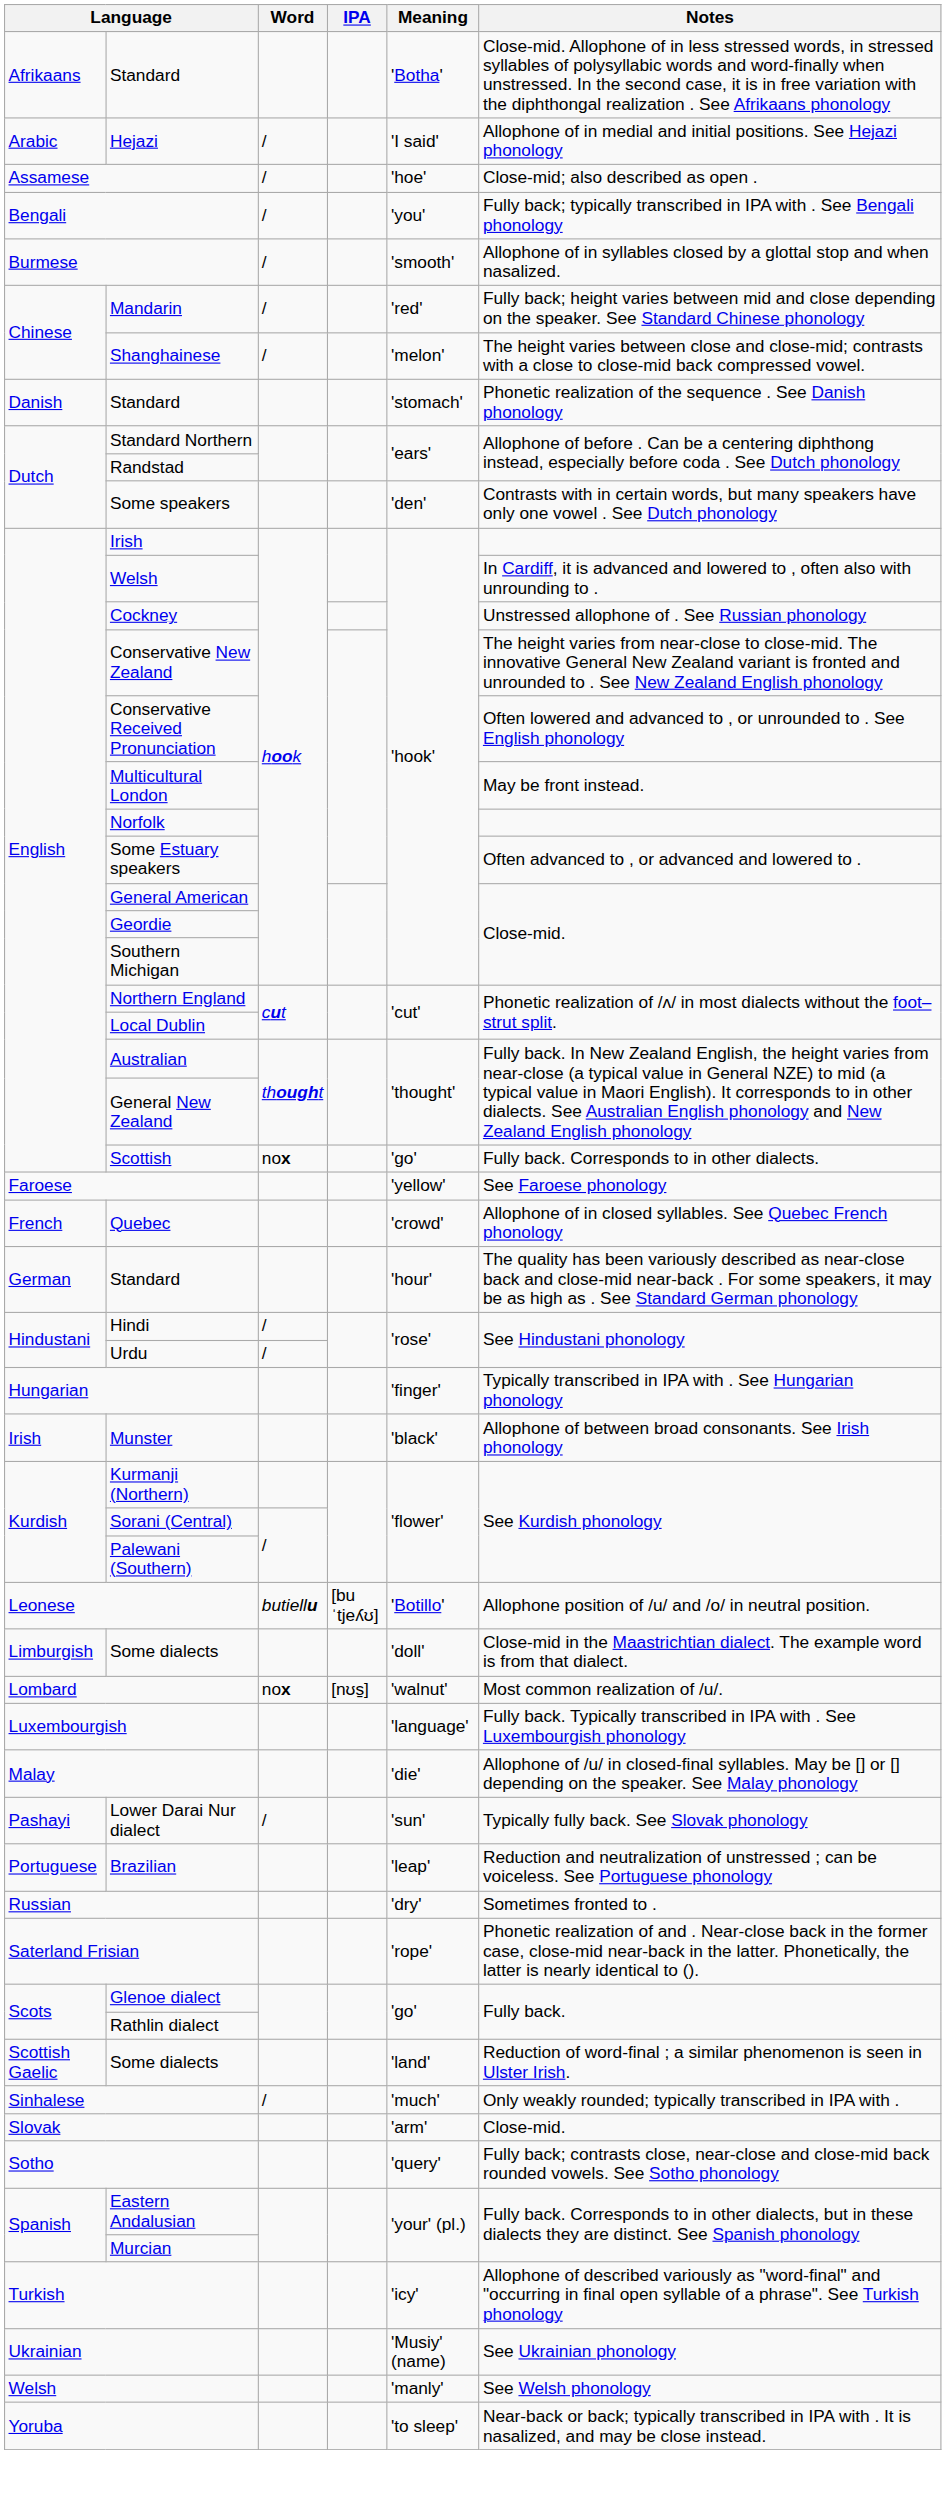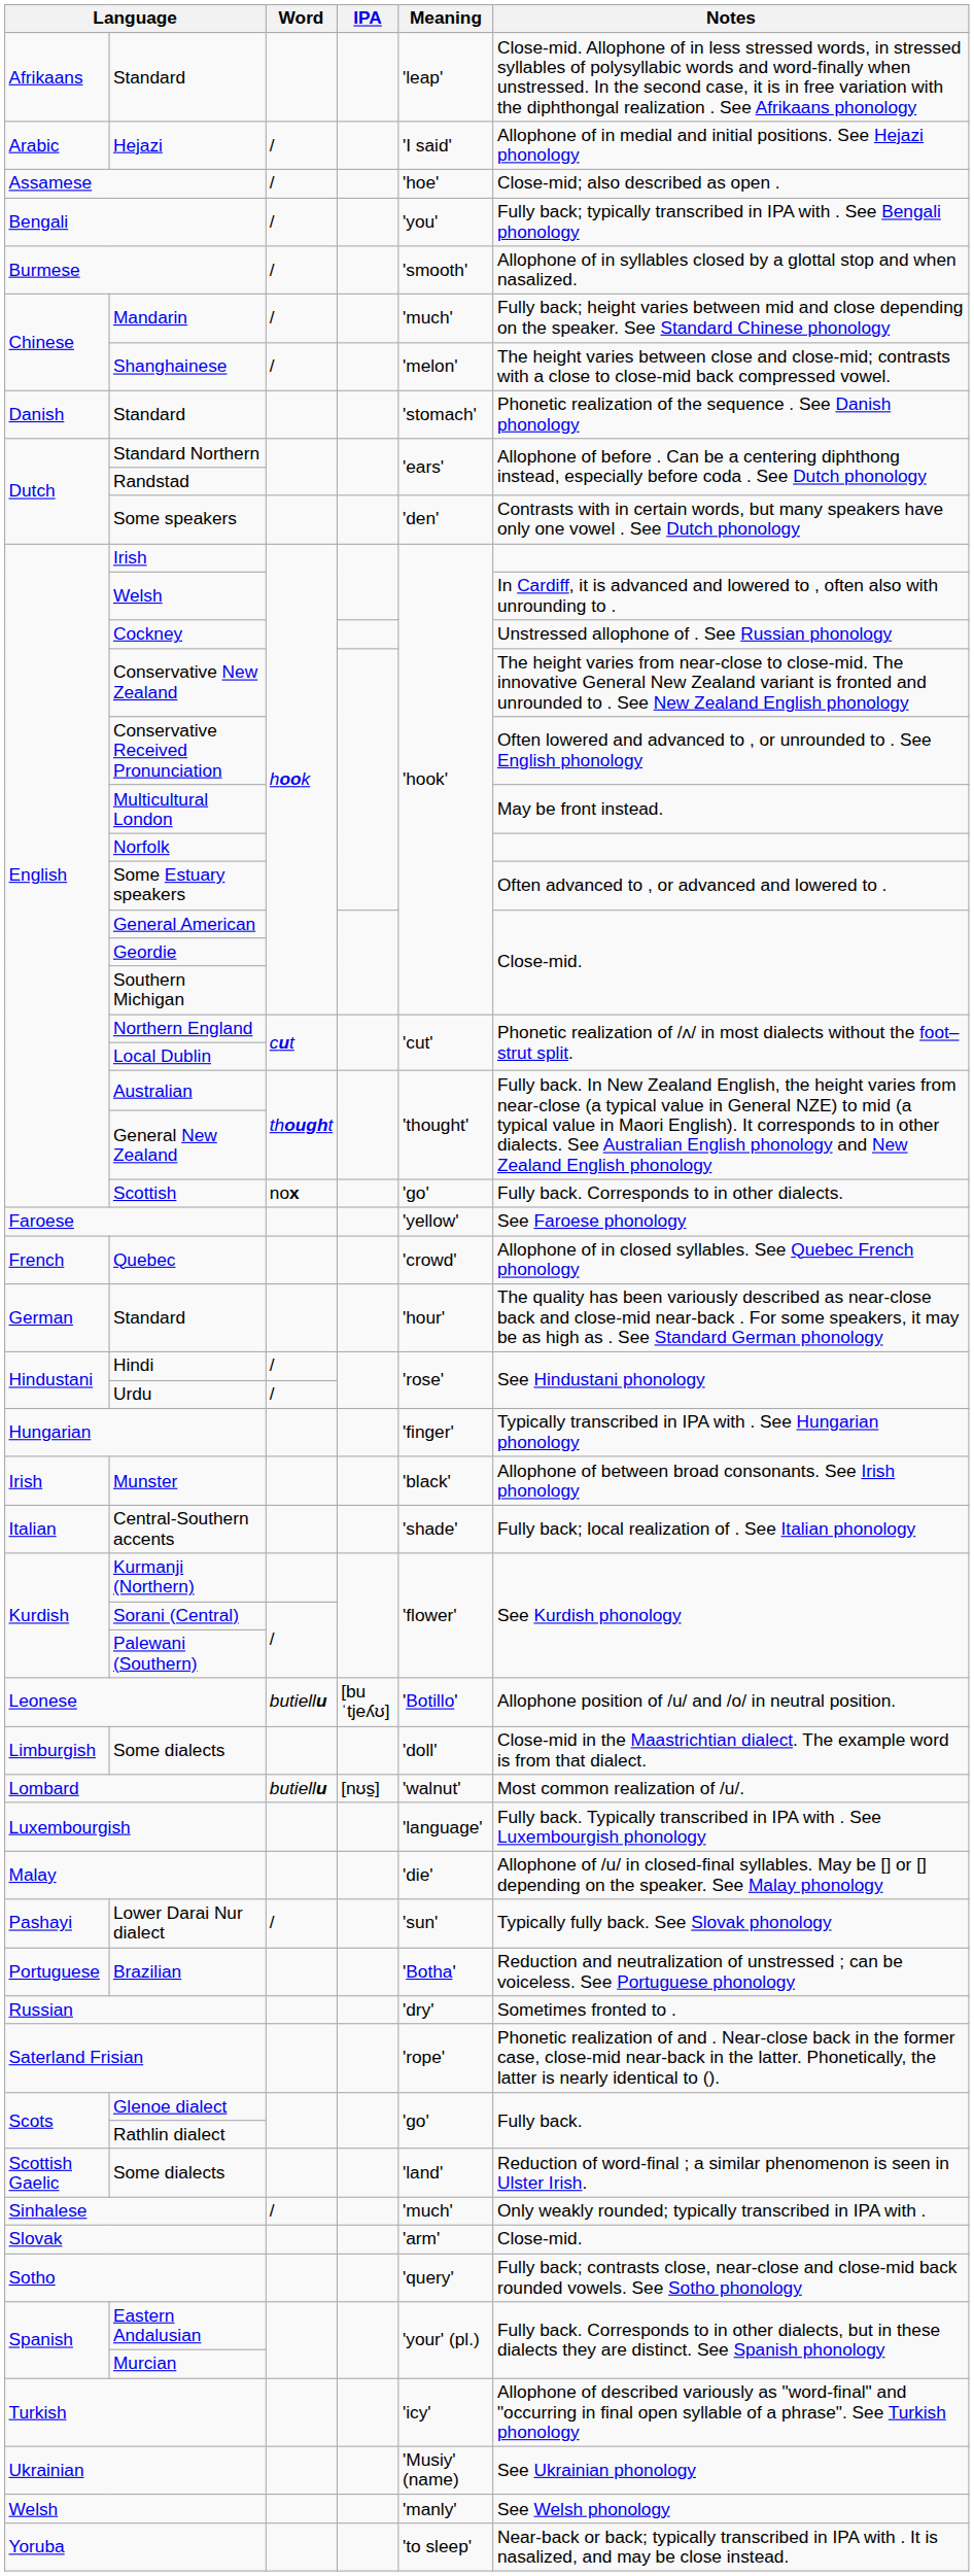Afrikaans / Standard | Meaning: 'Botha' -> 'leap'
Mandarin | Meaning: 'red' -> 'much'
+ row: Italian | Central-Southern accents | 'shade' | Fully back; local realization of . See Italian phonology
Lombard | Word: nox -> butiellu
Brazilian | Meaning: 'leap' -> 'Botha'
